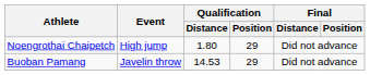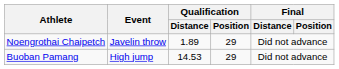Noengrothai Chaipetch | Event: High jump -> Javelin throw
Noengrothai Chaipetch | Qualification / Distance: 1.80 -> 1.89
Buoban Pamang | Event: Javelin throw -> High jump
